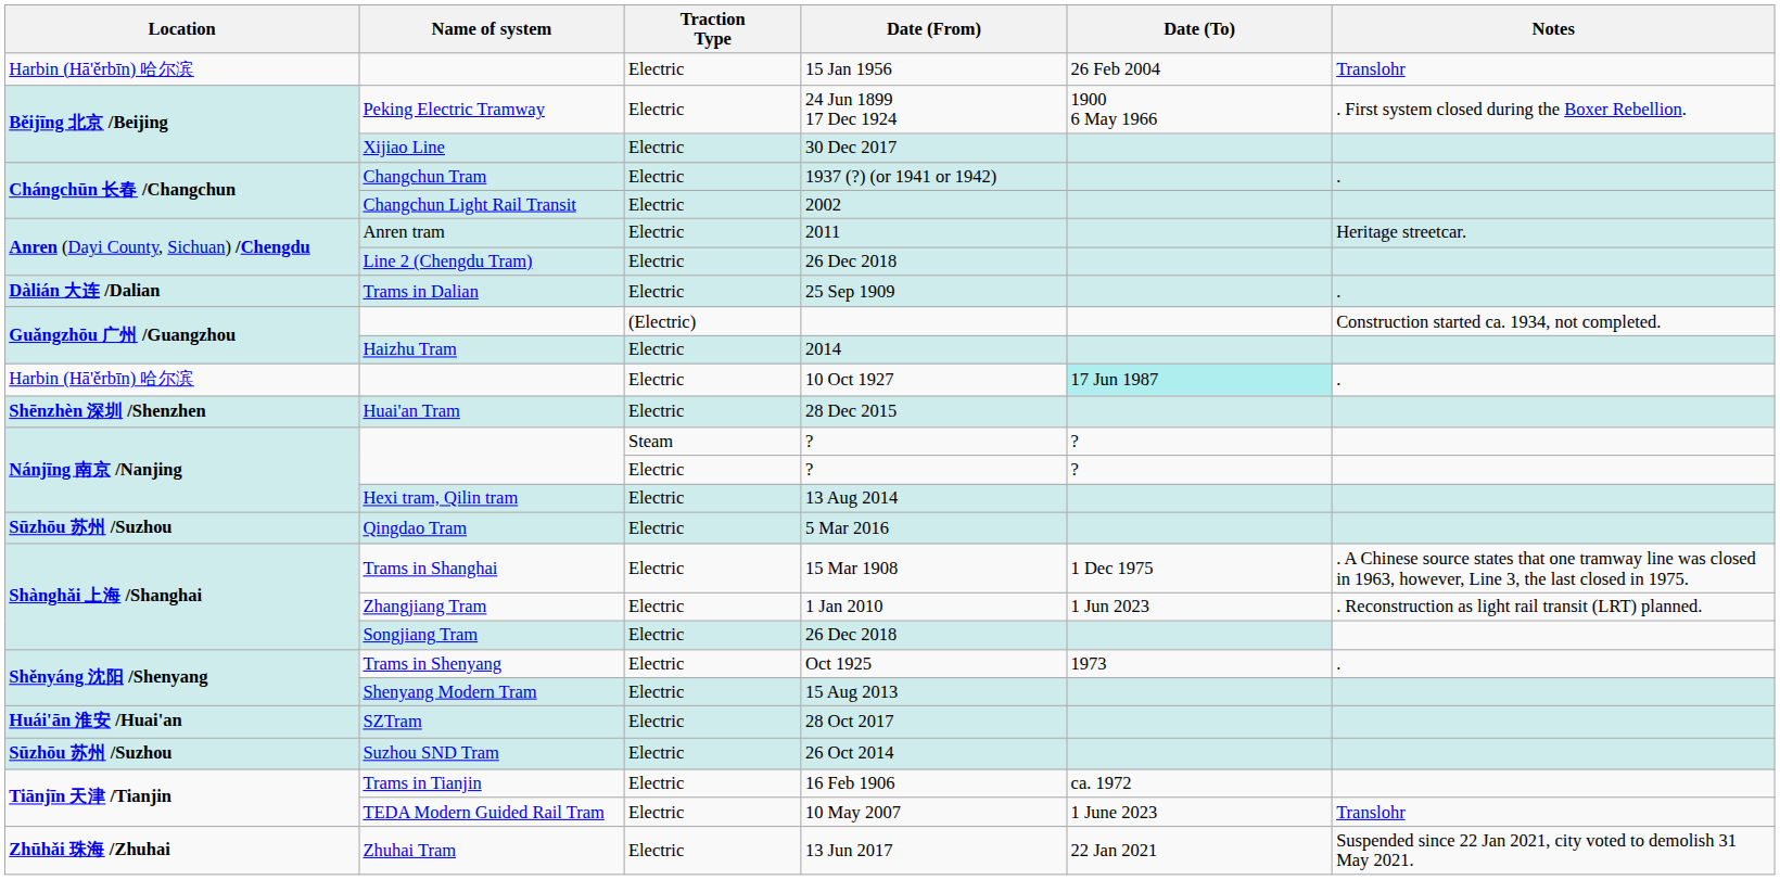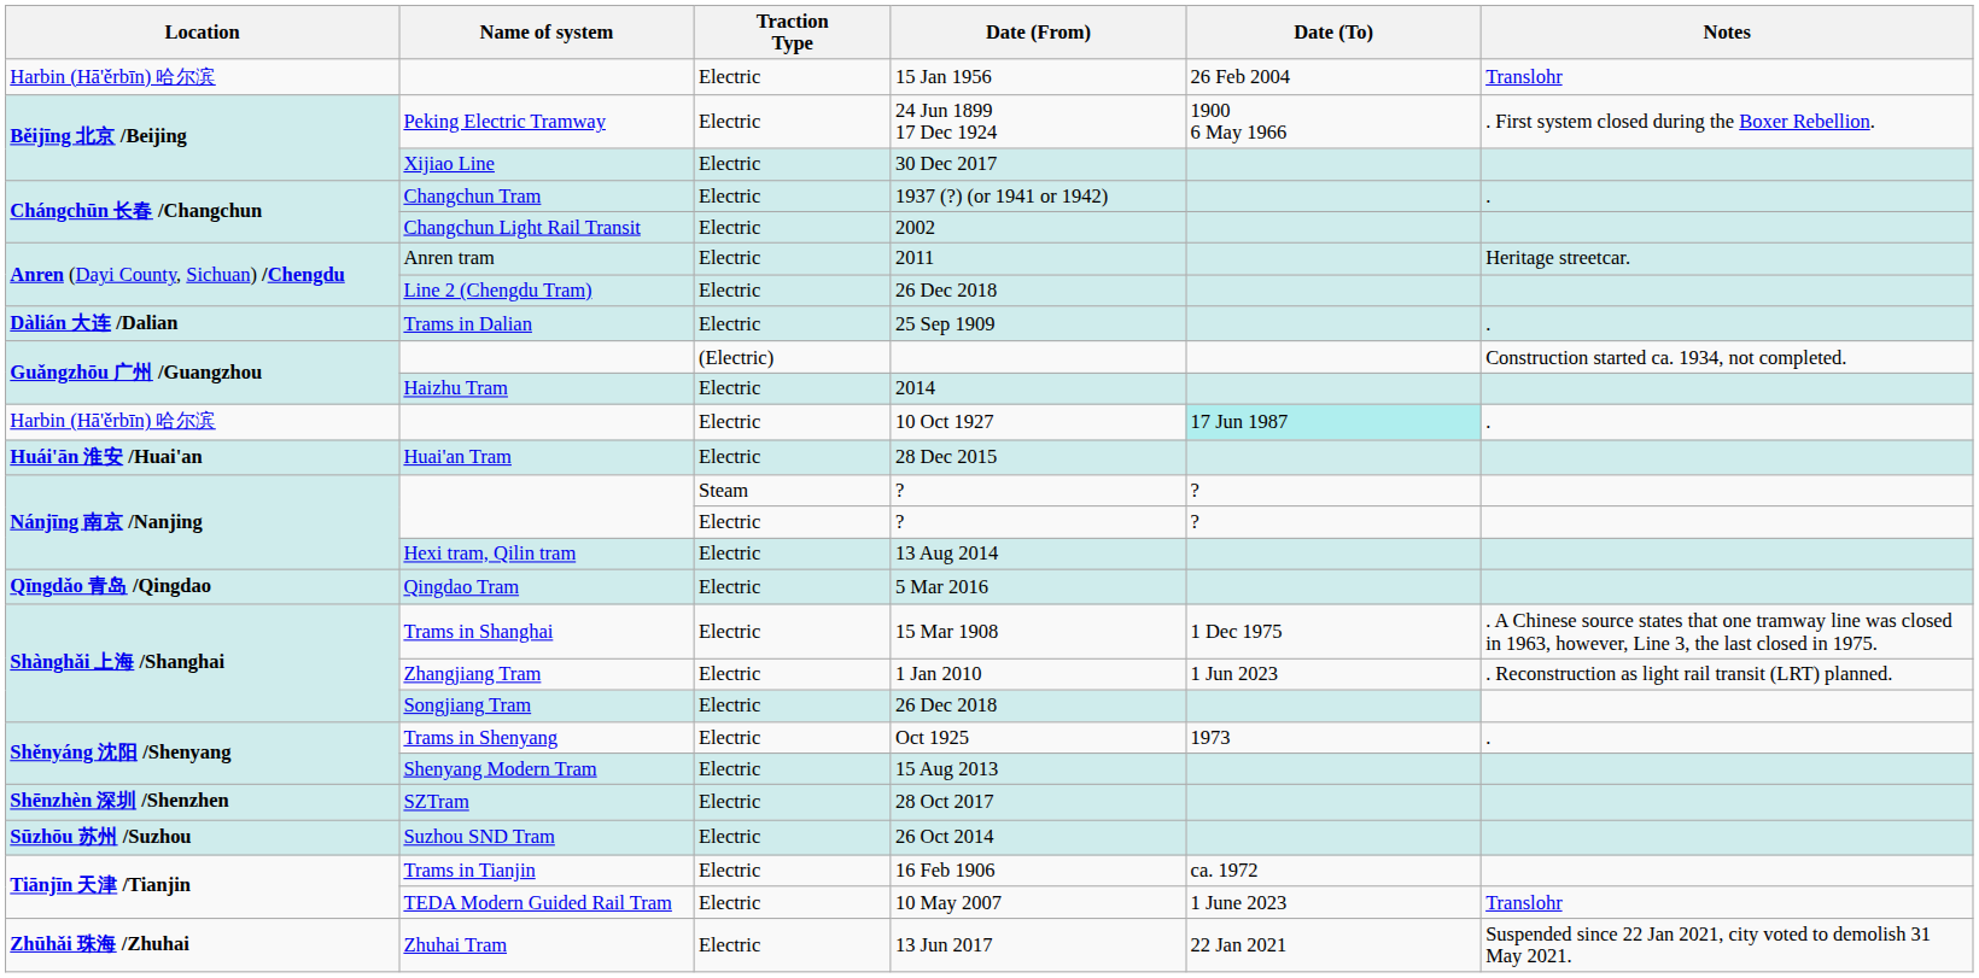28 Dec 2015 | Location: Shēnzhèn 深圳 /Shenzhen -> Huái'ān 淮安 /Huai'an
5 Mar 2016 | Location: Sūzhōu 苏州 /Suzhou -> Qīngdǎo 青岛 /Qingdao
28 Oct 2017 | Location: Huái'ān 淮安 /Huai'an -> Shēnzhèn 深圳 /Shenzhen
